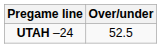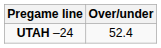UTAH –24 | Over/under: 52.5 -> 52.4
